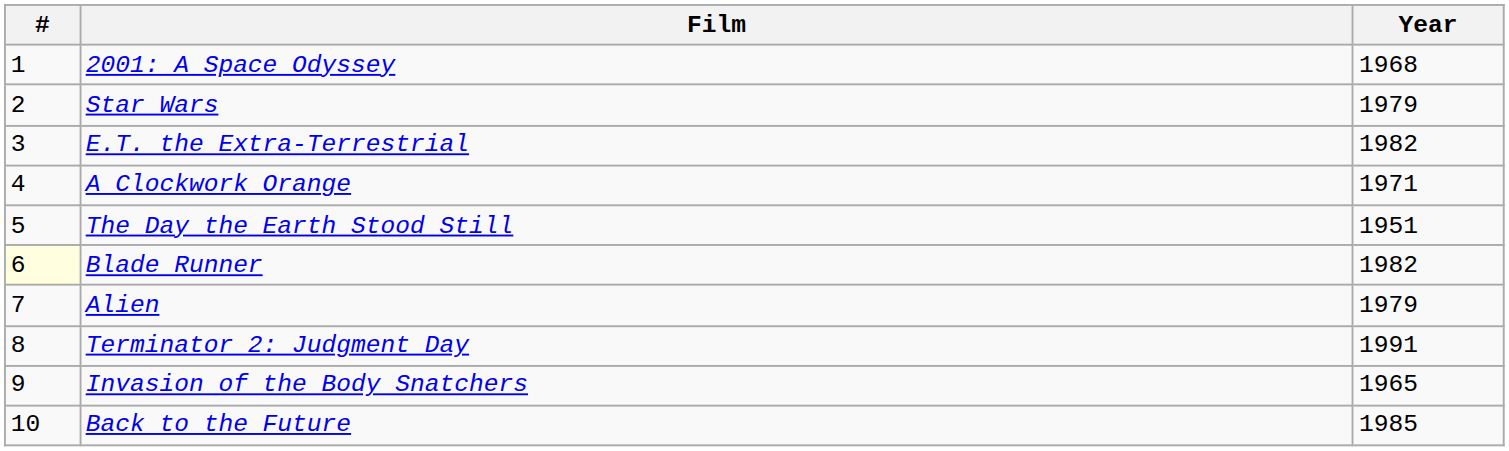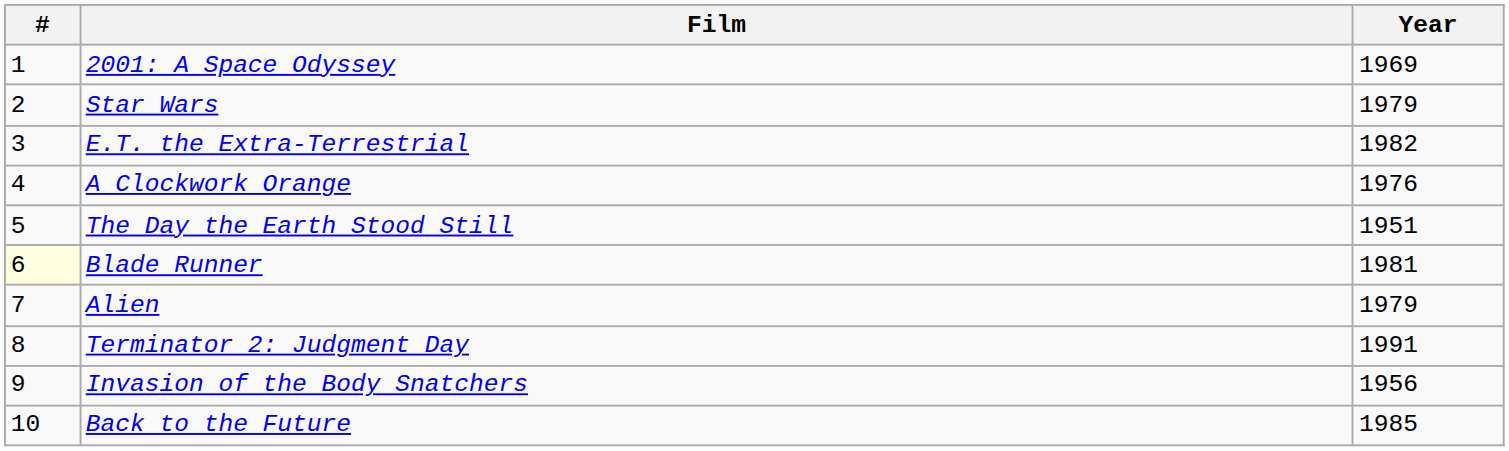2001: A Space Odyssey | Year: 1968 -> 1969
A Clockwork Orange | Year: 1971 -> 1976
Blade Runner | Year: 1982 -> 1981
Invasion of the Body Snatchers | Year: 1965 -> 1956
